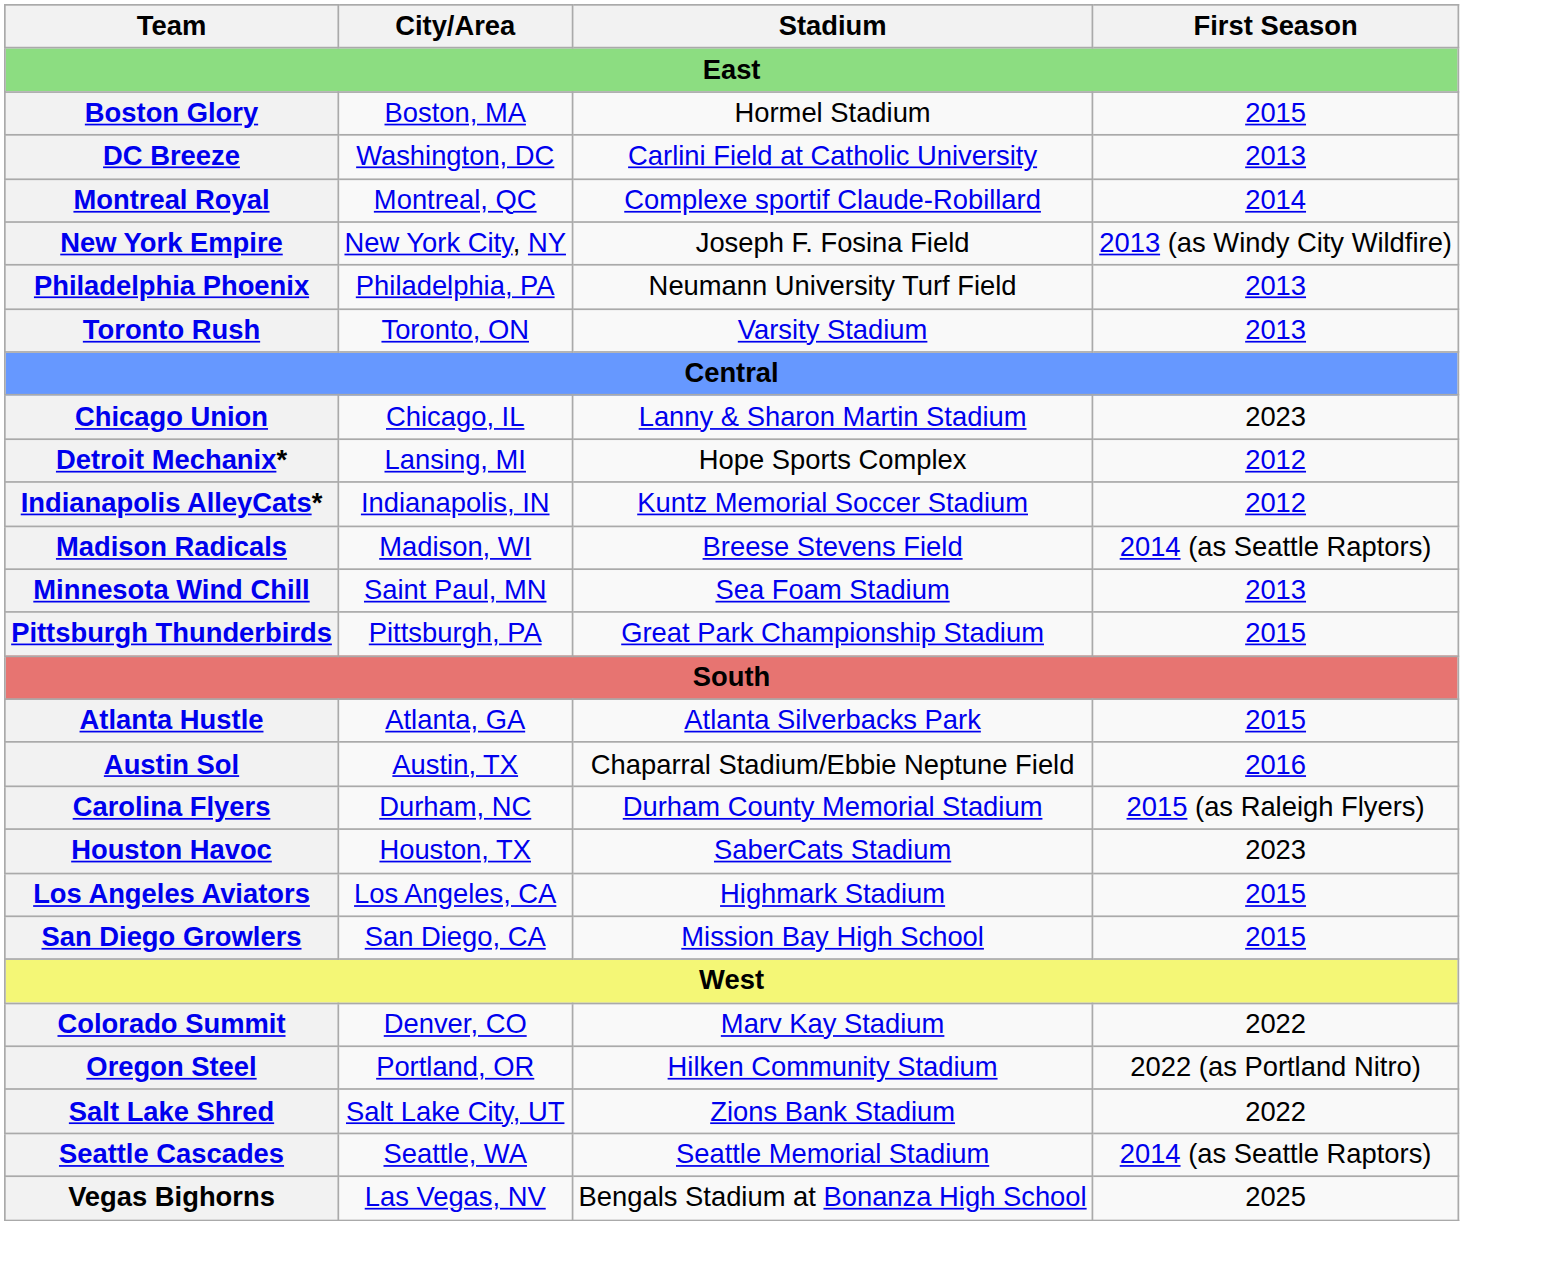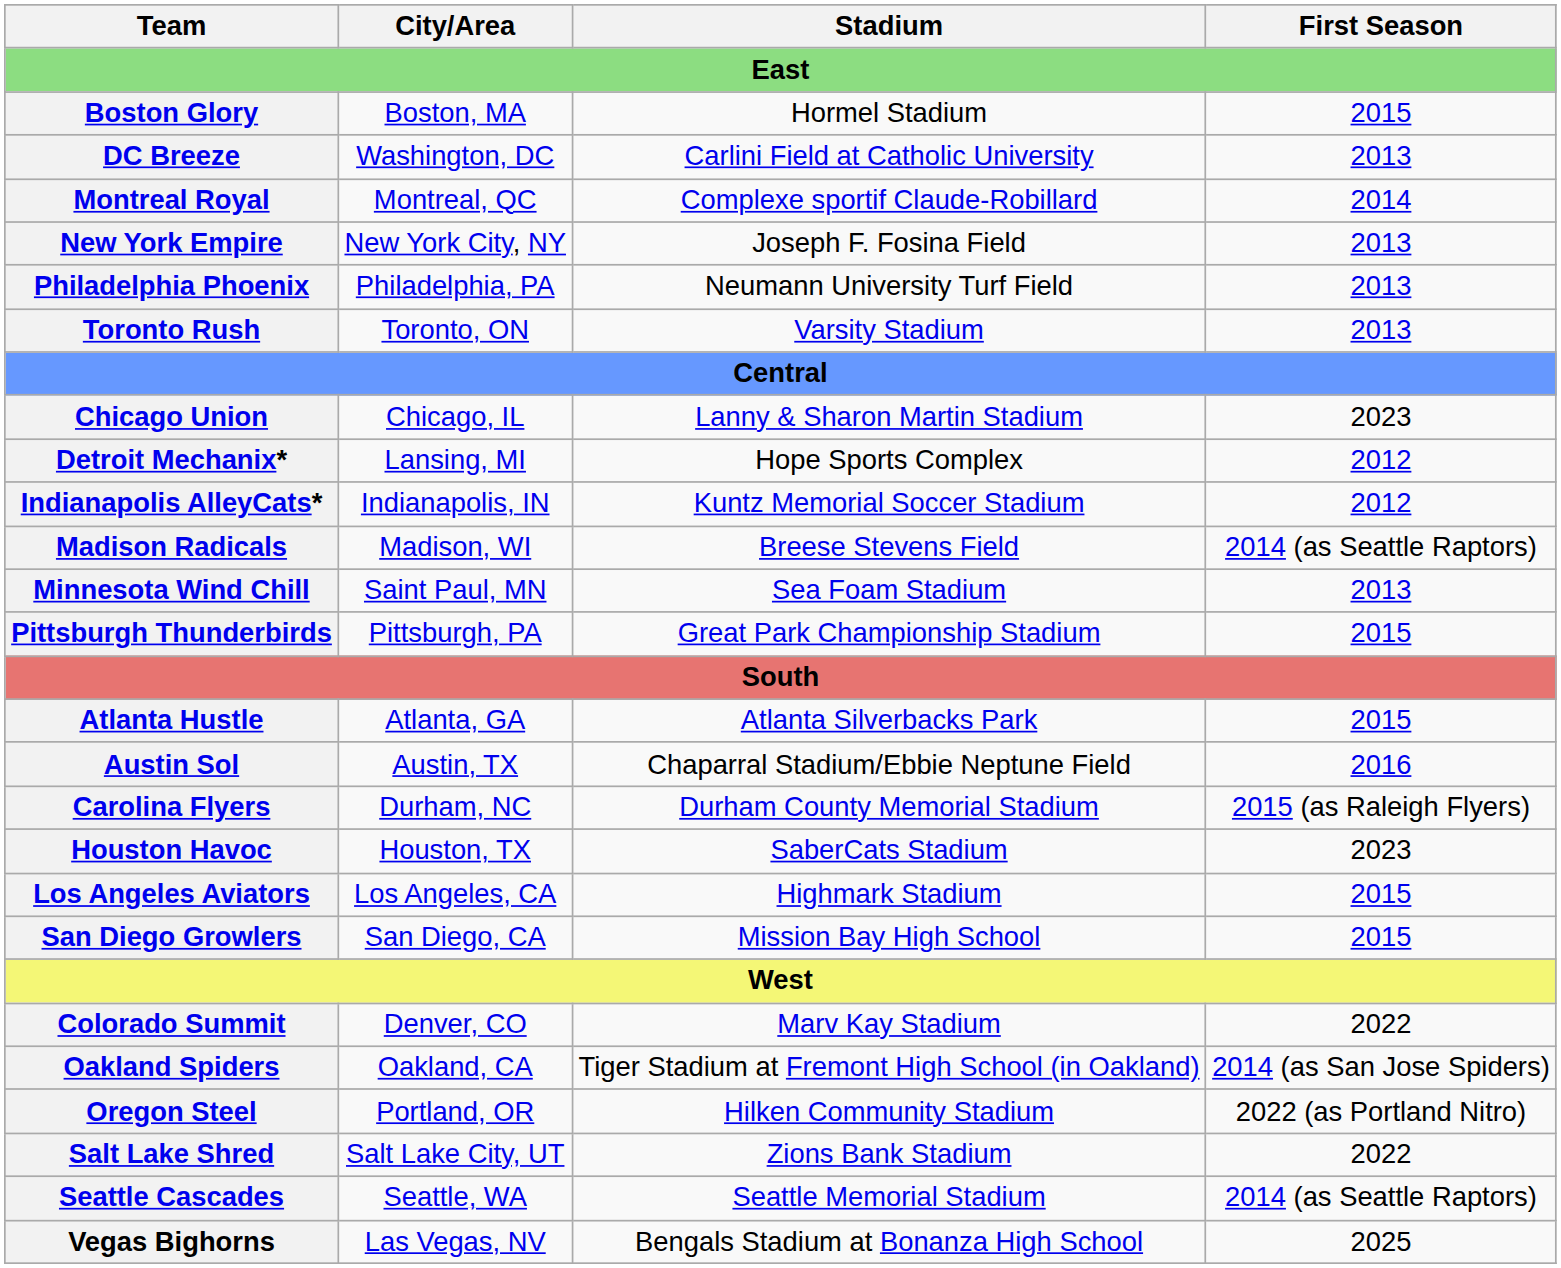New York Empire | First Season: 2013 (as Windy City Wildfire) -> 2013
+ row: Oakland Spiders | Oakland, CA | Tiger Stadium at Fremont High School (in Oakland) | 2014 (as San Jose Spiders)
